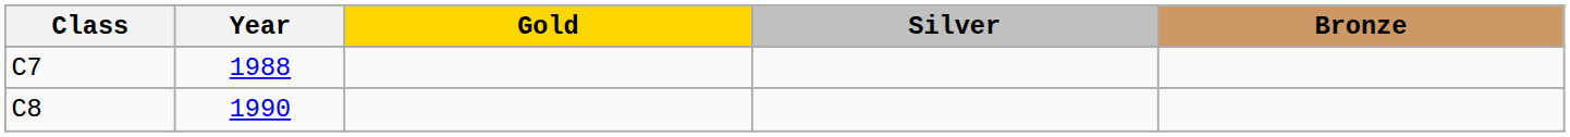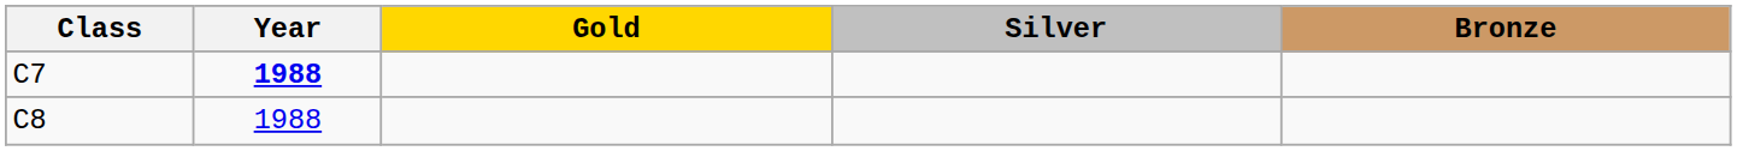C7 | Year: normal -> bold
C8 | Year: 1990 -> 1988
